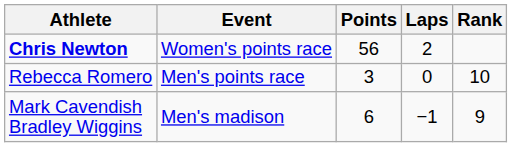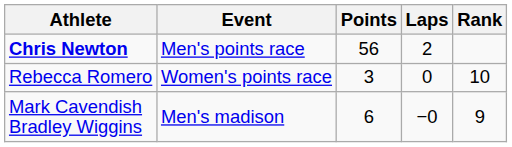Chris Newton | Event: Women's points race -> Men's points race
Rebecca Romero | Event: Men's points race -> Women's points race
Mark Cavendish Bradley Wiggins | Laps: −1 -> −0
